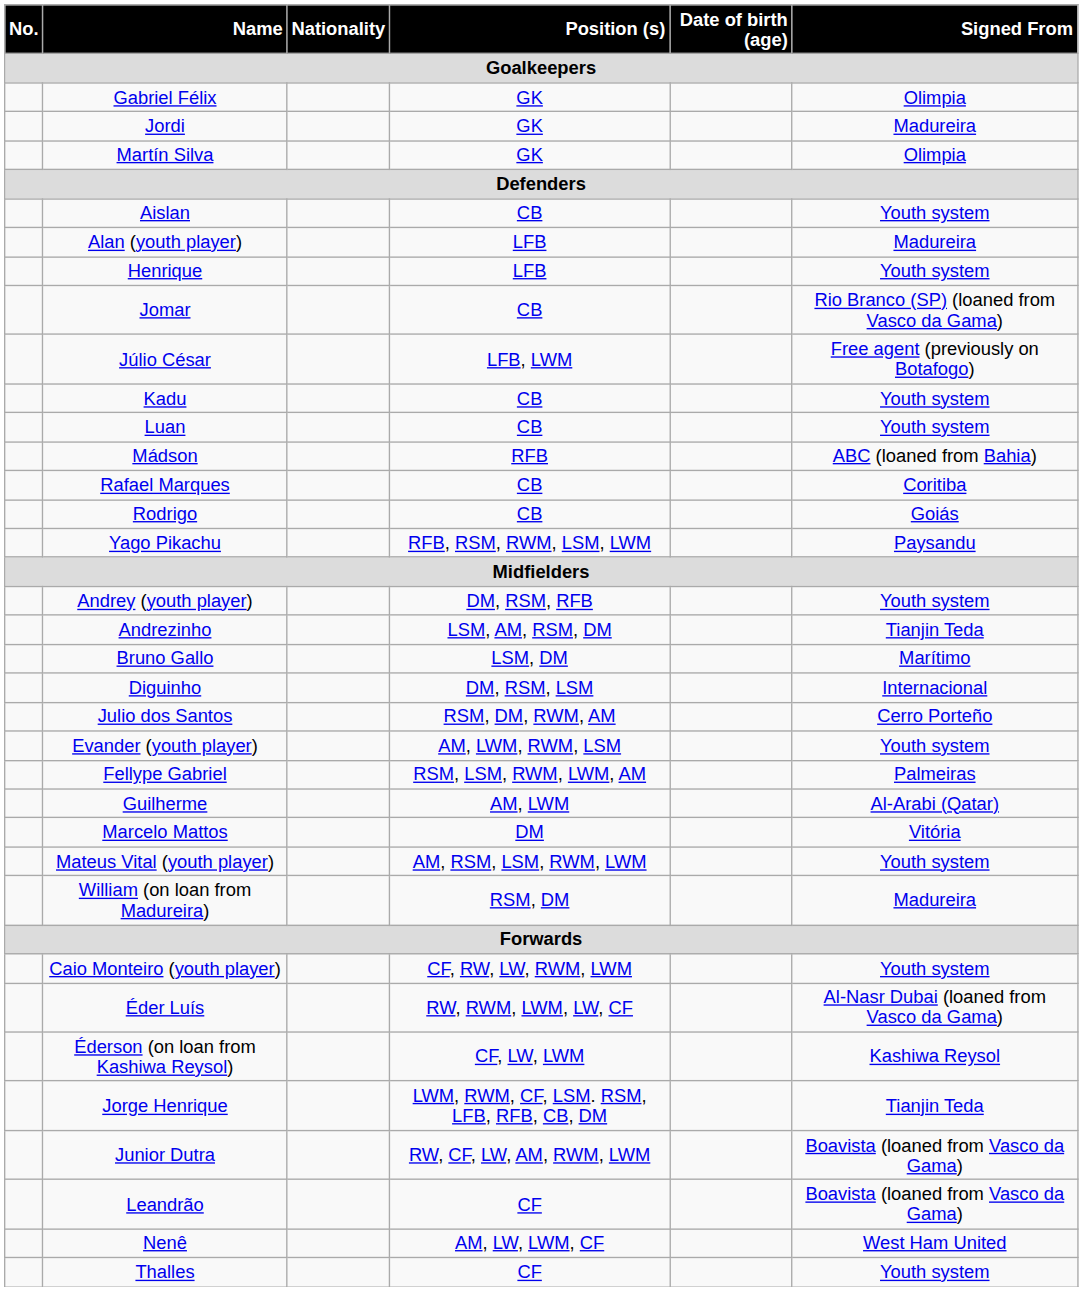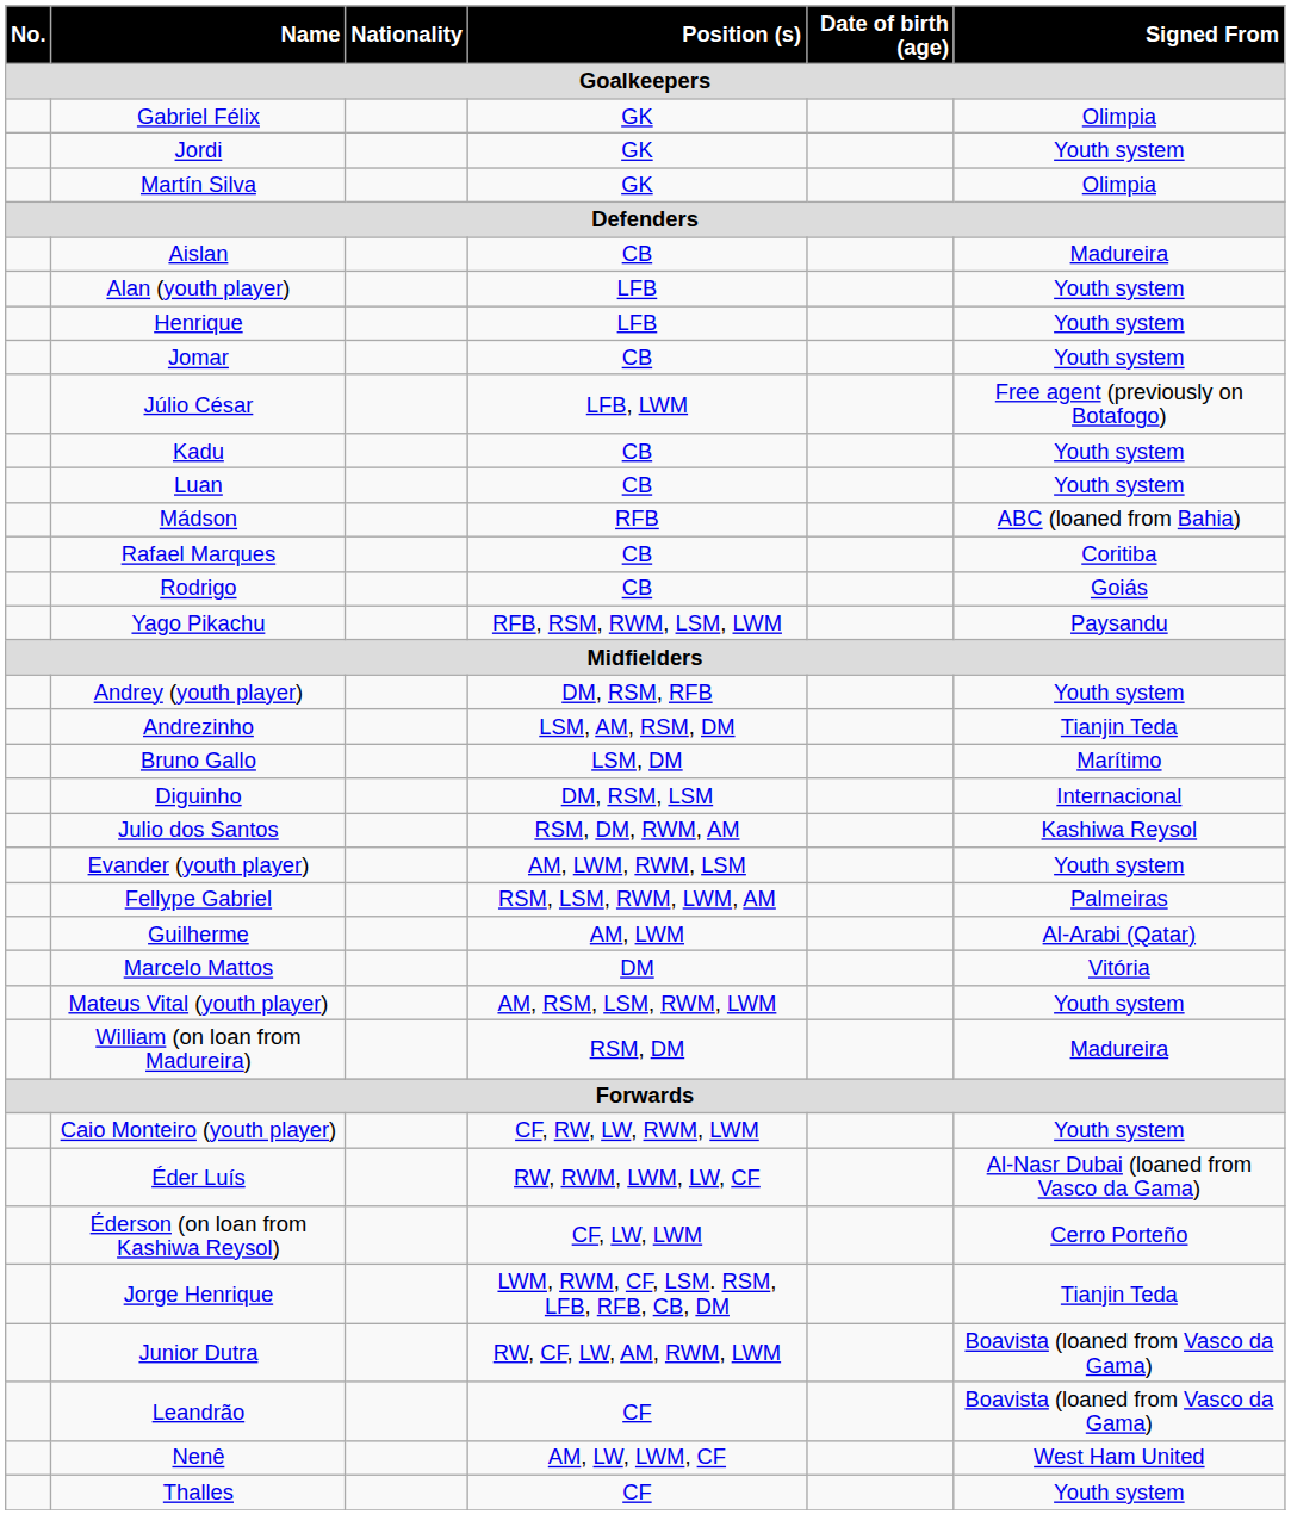Jordi | Signed From / Goalkeepers: Madureira -> Youth system
Aislan | Signed From / Goalkeepers: Youth system -> Madureira
Alan (youth player) | Signed From / Goalkeepers: Madureira -> Youth system
Jomar | Signed From / Goalkeepers: Rio Branco (SP) (loaned from Vasco da Gama) -> Youth system
Julio dos Santos | Signed From / Goalkeepers: Cerro Porteño -> Kashiwa Reysol
Éderson (on loan from Kashiwa Reysol) | Signed From / Goalkeepers: Kashiwa Reysol -> Cerro Porteño
